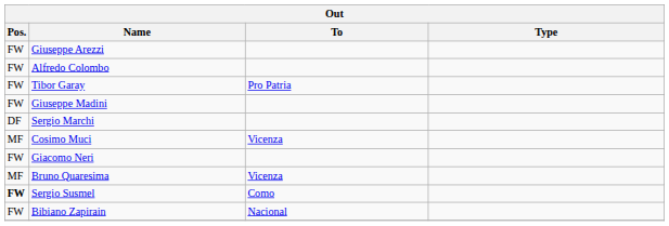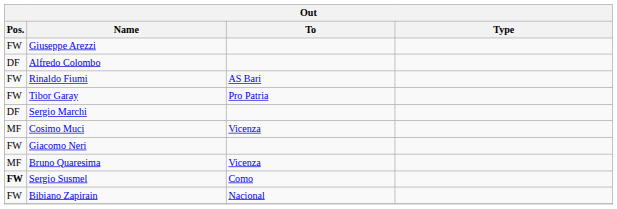Alfredo Colombo | Pos.: FW -> DF
+ row: FW | Rinaldo Fiumi | AS Bari
- row: FW | Giuseppe Madini
